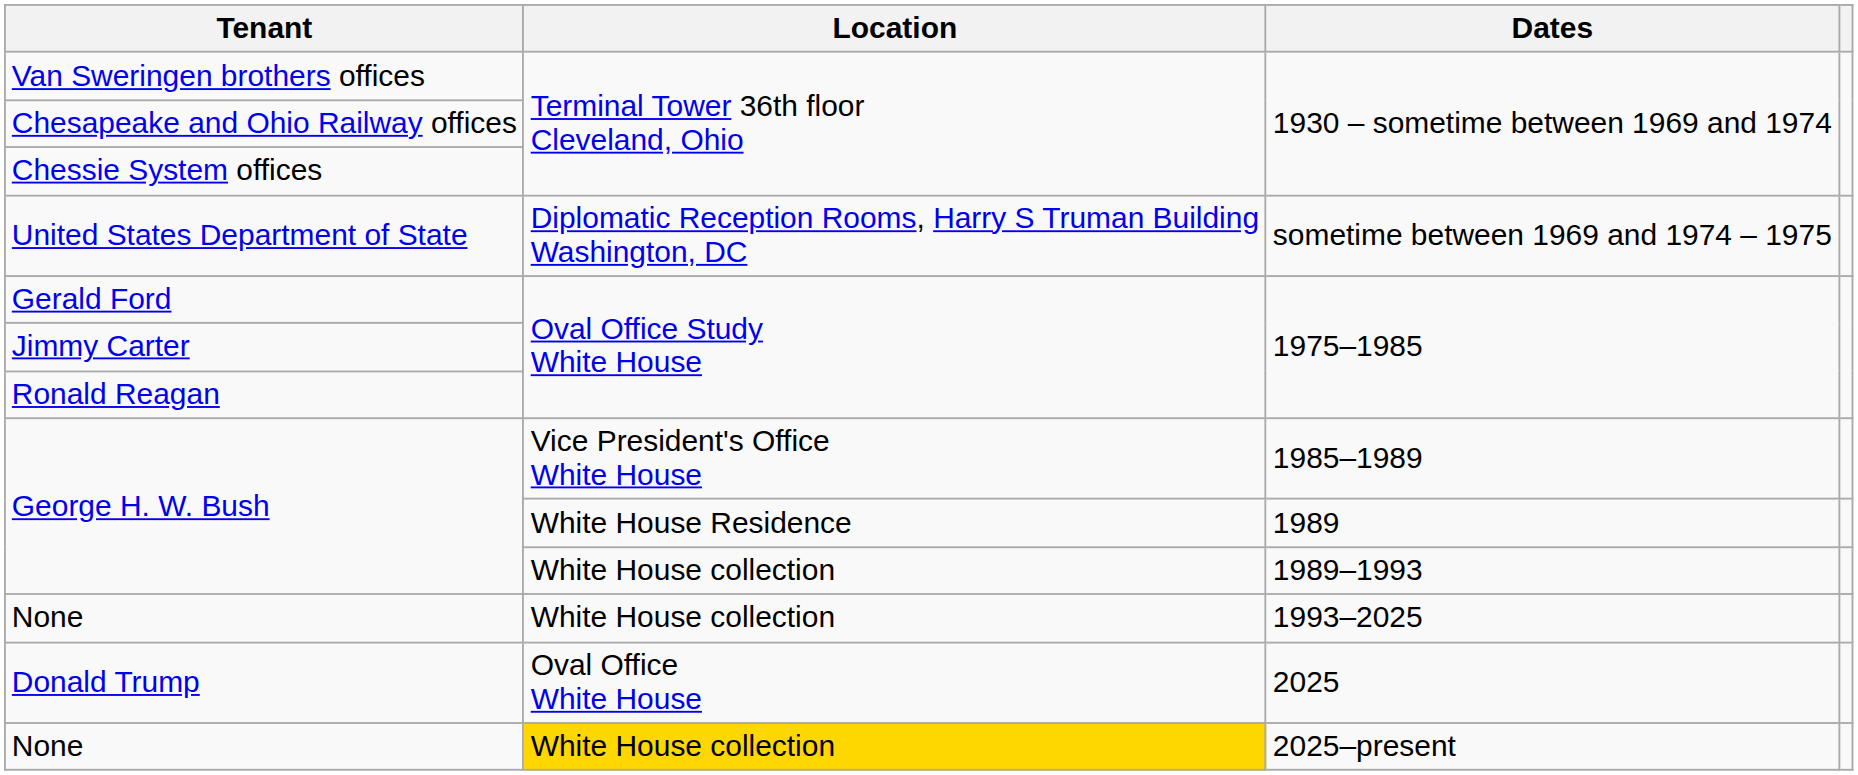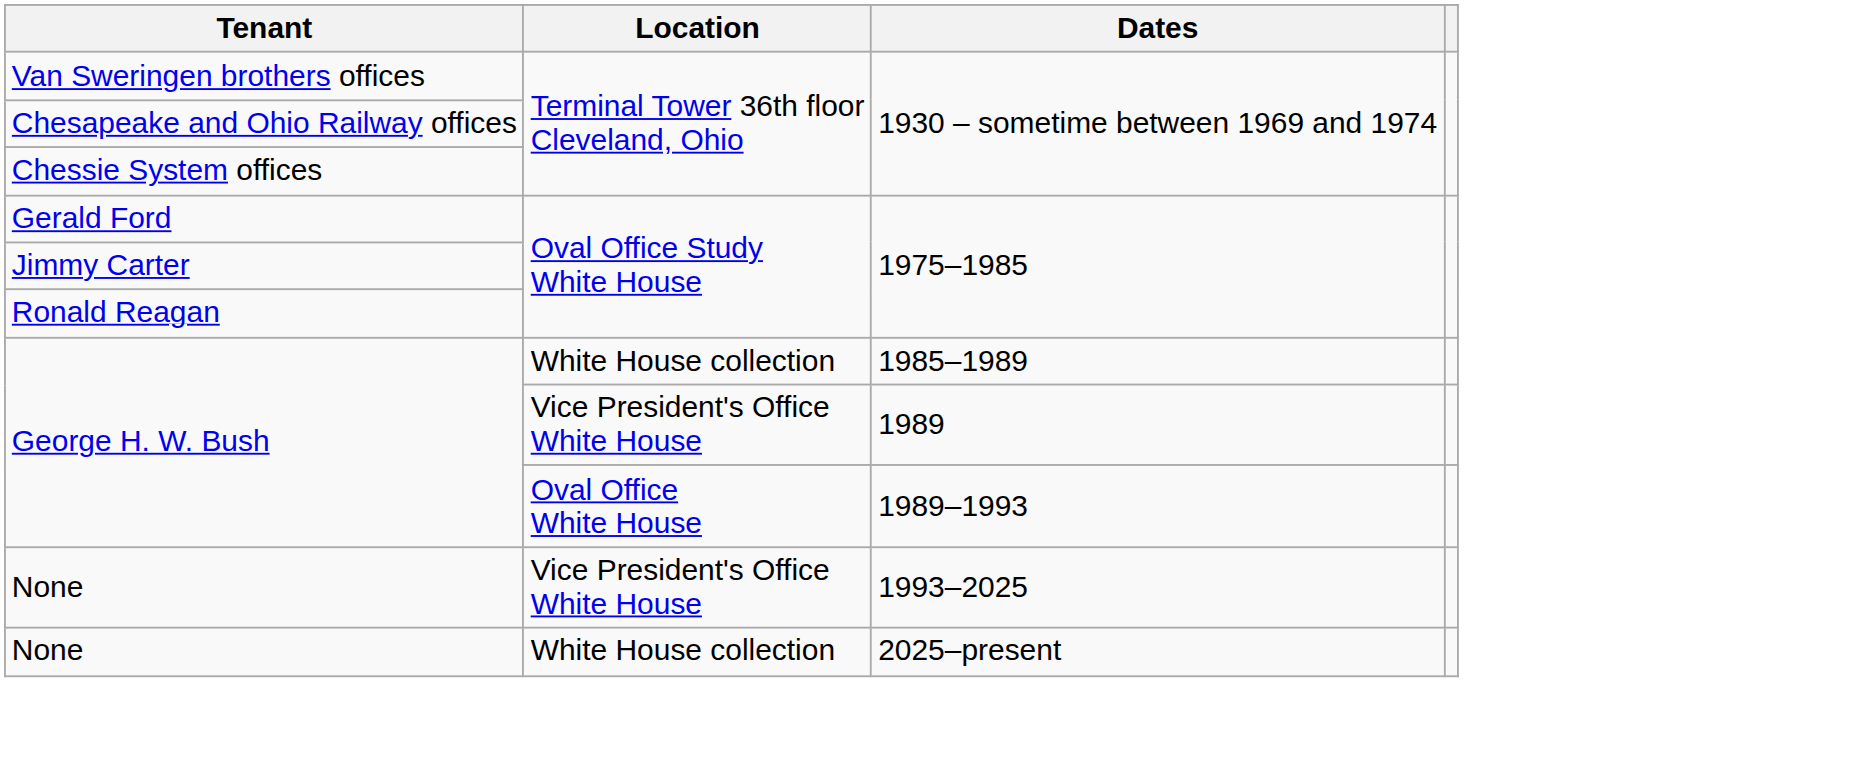- row: United States Department of State | Diplomatic Reception Rooms, Harry S Truman Building Washington, DC | sometime between 1969 and 1974 – 1975
George H. W. Bush / 1985–1989 | Location: Vice President's Office White House -> White House collection
George H. W. Bush / 1989 | Location: White House Residence -> Vice President's Office White House
George H. W. Bush / 1989–1993 | Location: White House collection -> Oval Office White House
None / 1993–2025 | Location: White House collection -> Vice President's Office White House
- row: Donald Trump | Oval Office White House | 2025
None / 2025–present | Location: gold background -> no background
